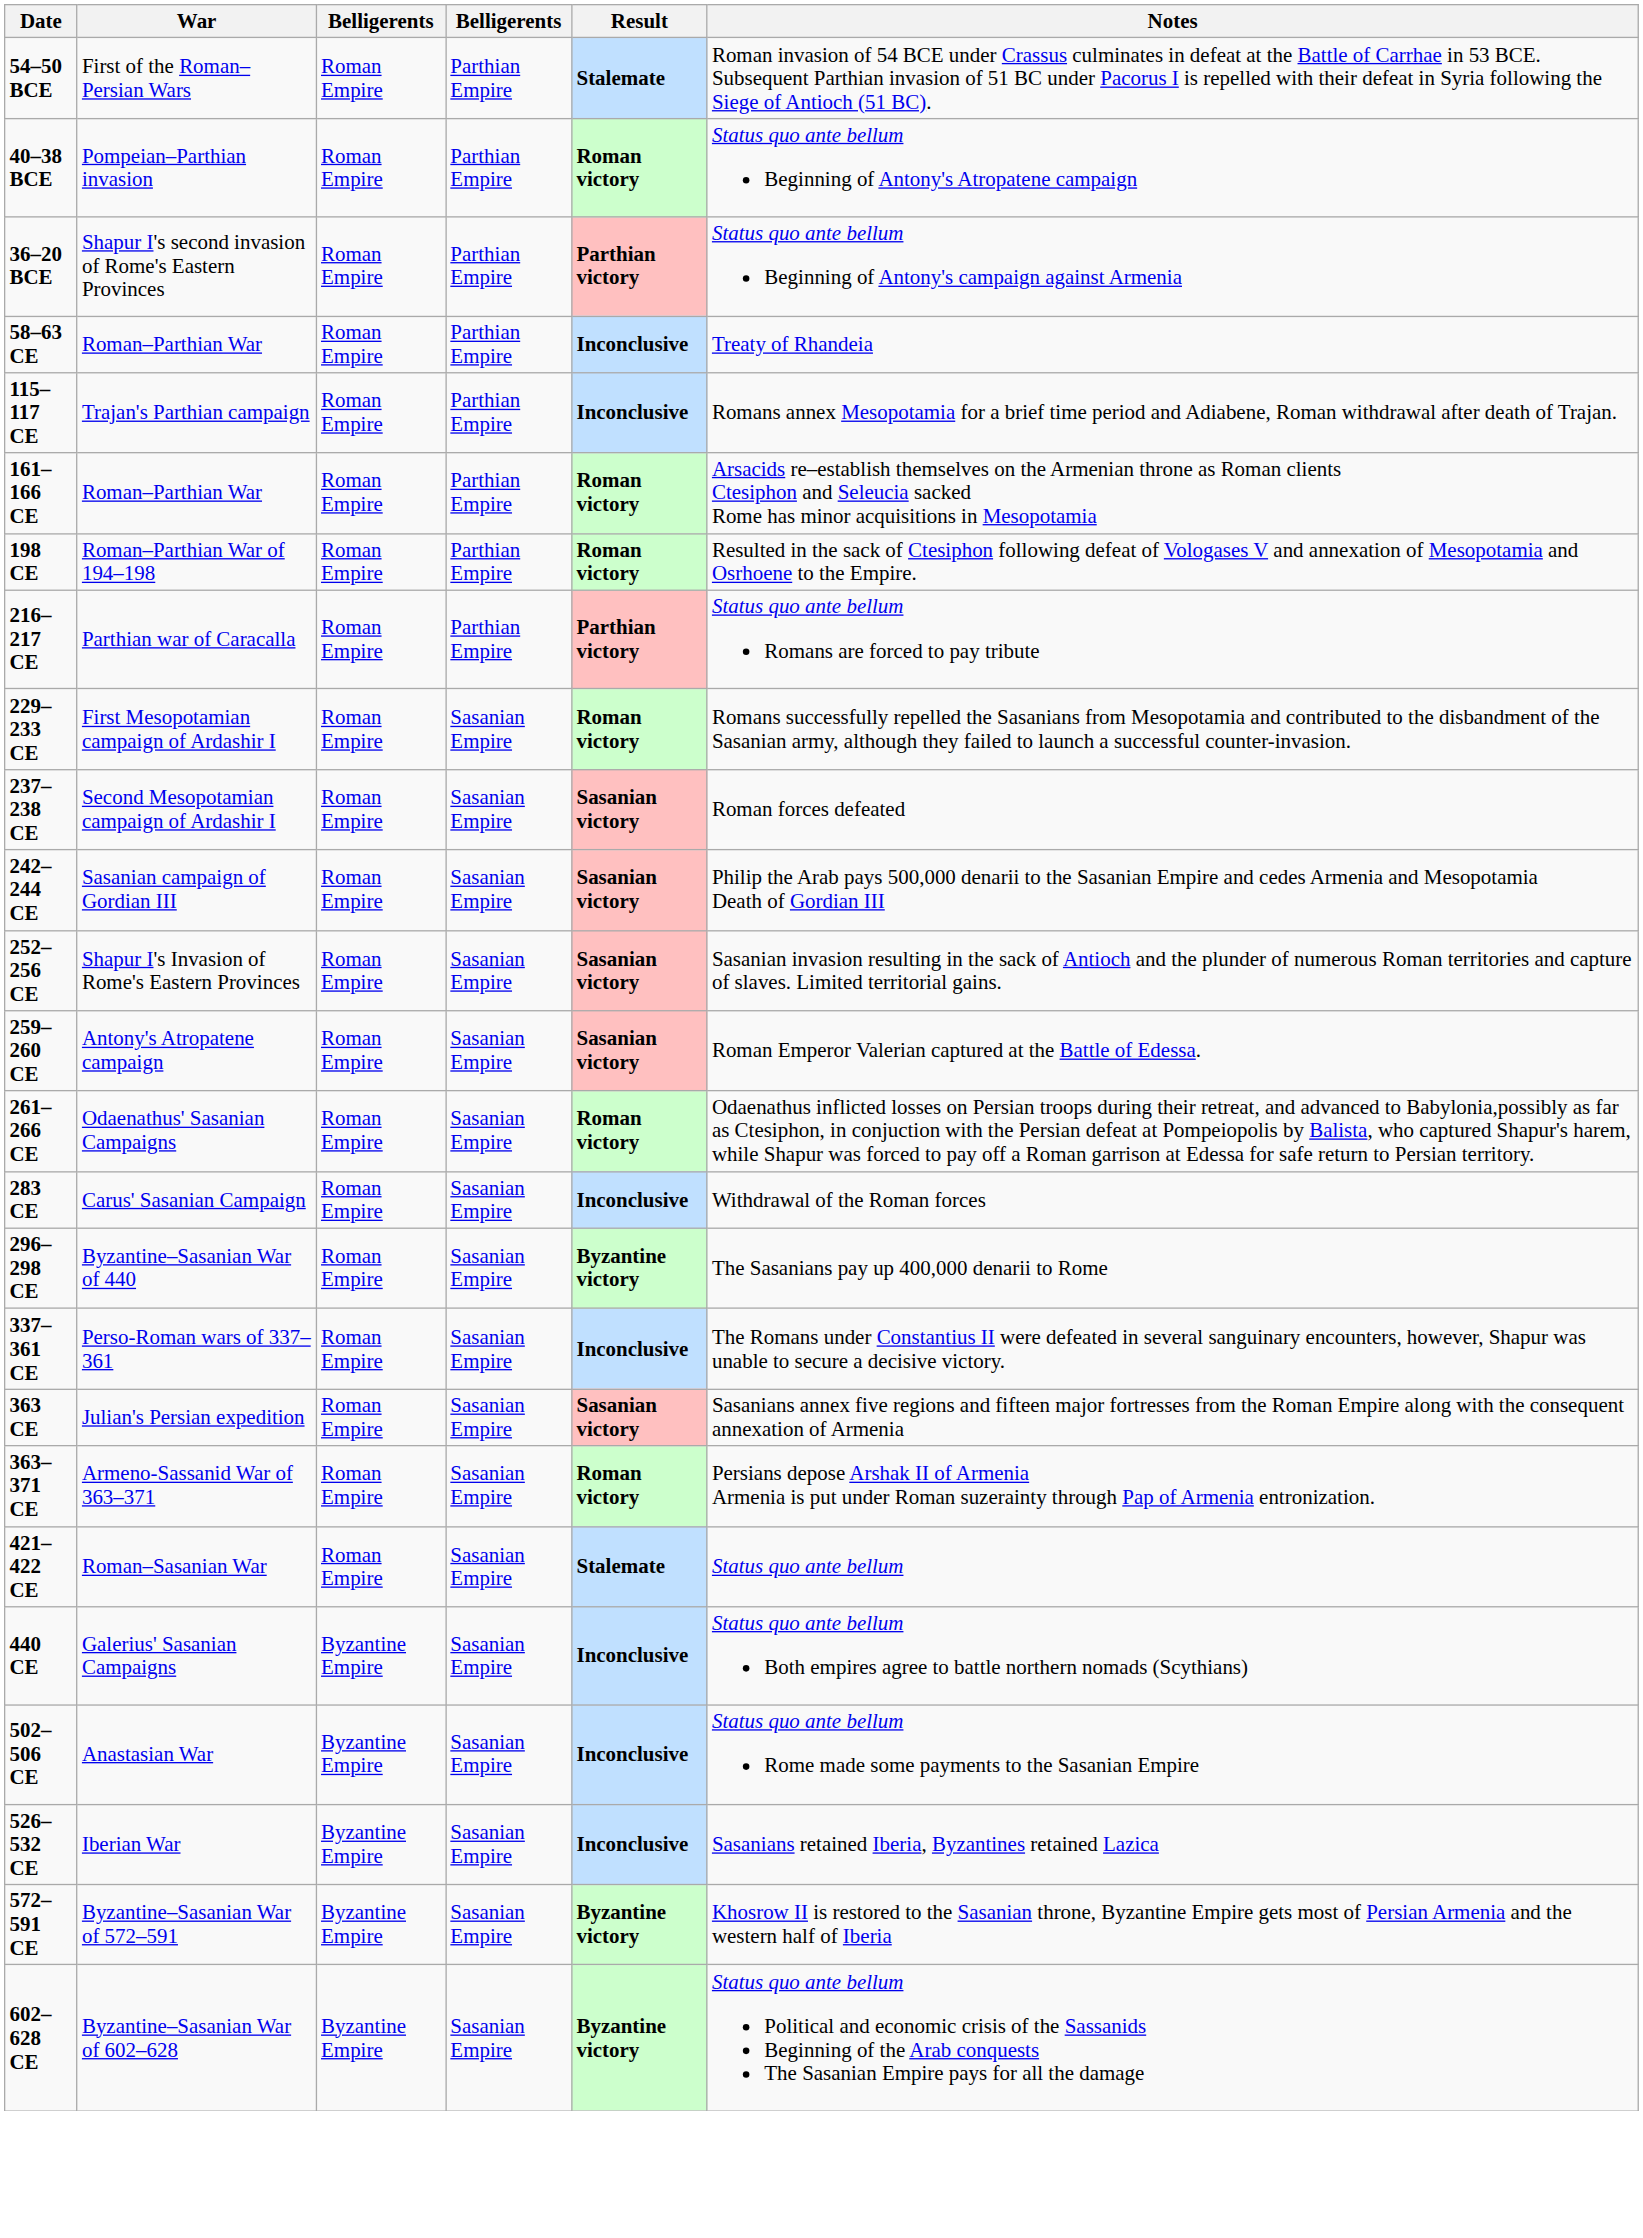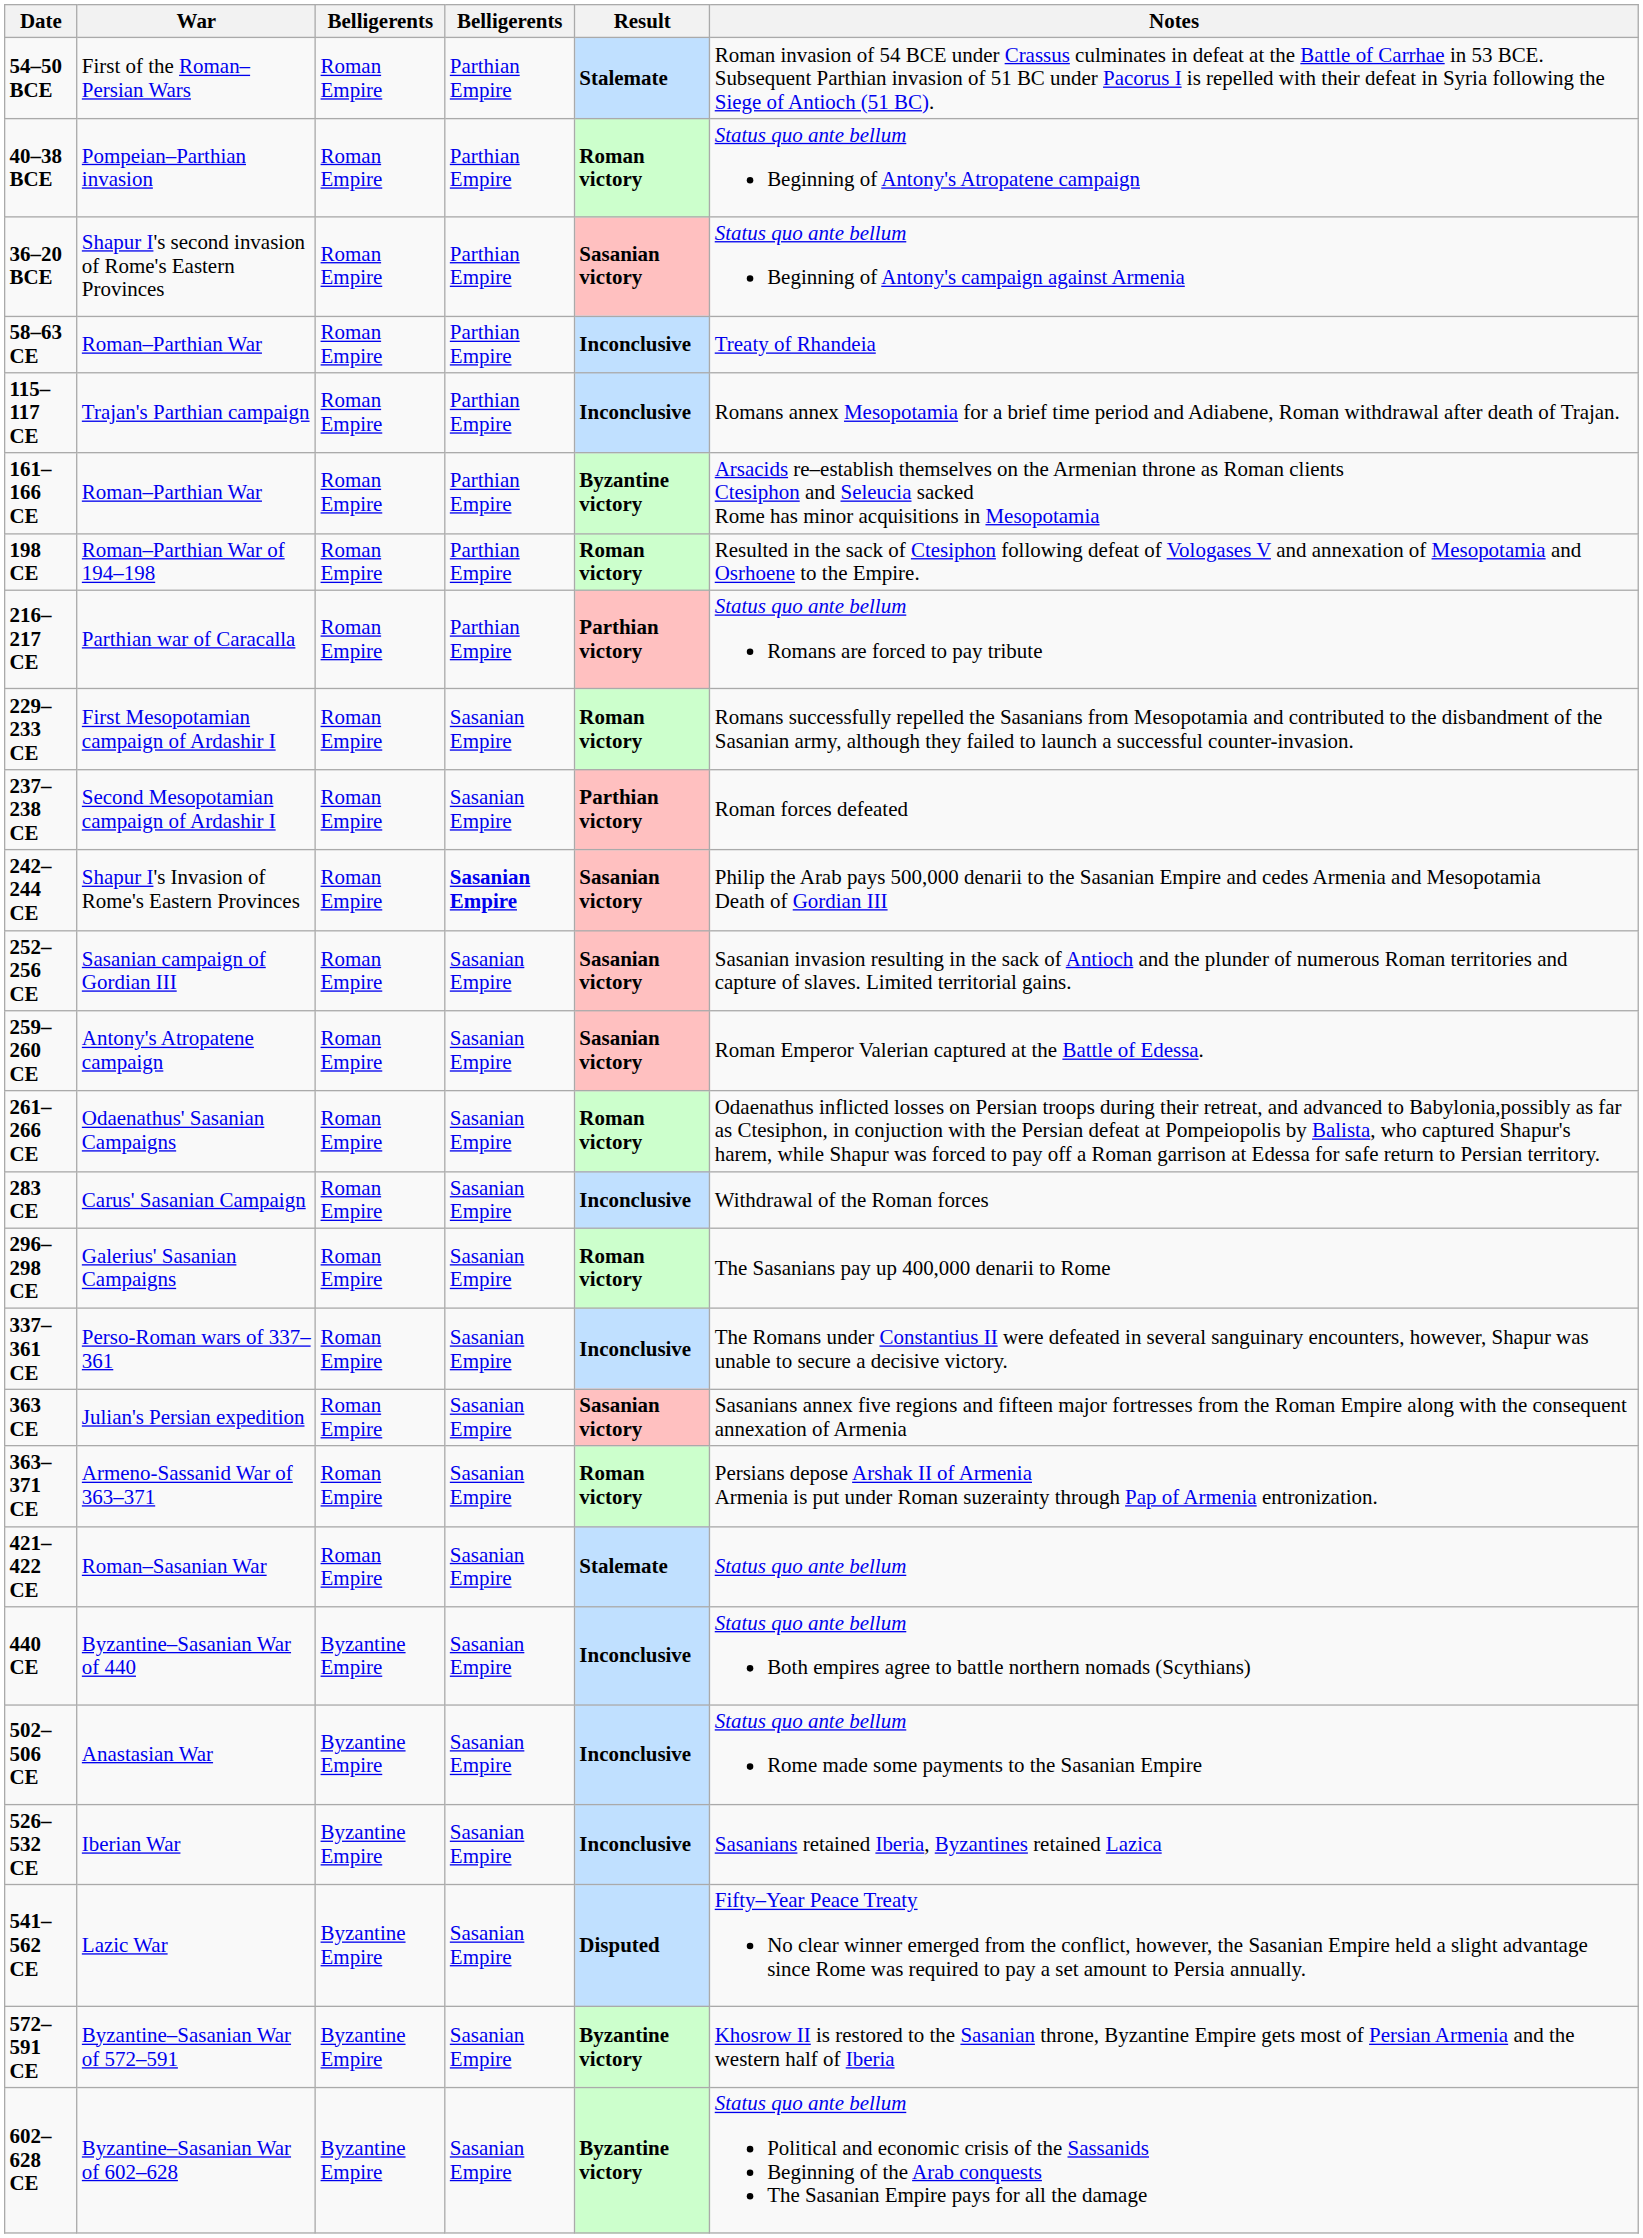36–20 BCE | Result: Parthian victory -> Sasanian victory
161–166 CE | Result: Roman victory -> Byzantine victory
237–238 CE | Result: Sasanian victory -> Parthian victory
242–244 CE | War: Sasanian campaign of Gordian III -> Shapur I's Invasion of Rome's Eastern Provinces
242–244 CE | column 4: normal -> bold
252–256 CE | War: Shapur I's Invasion of Rome's Eastern Provinces -> Sasanian campaign of Gordian III
296–298 CE | War: Byzantine–Sasanian War of 440 -> Galerius' Sasanian Campaigns
296–298 CE | Result: Byzantine victory -> Roman victory
440 CE | War: Galerius' Sasanian Campaigns -> Byzantine–Sasanian War of 440
+ row: 541–562 CE | Lazic War | Byzantine Empire | Sasanian Empire | Disputed | Fifty–Year Peace Treaty No clear winner emerged from the conflict, however, the Sasanian Empire held a slight advantage since Rome was required to pay a set amount to Persia annually.
